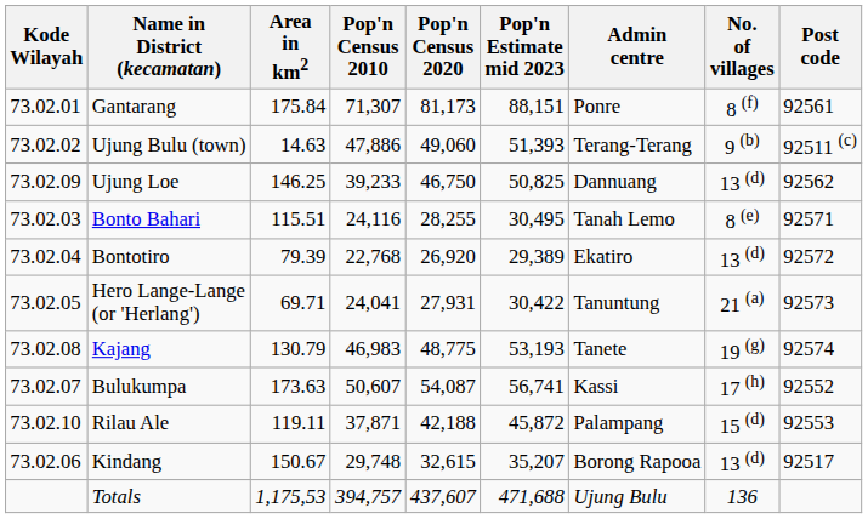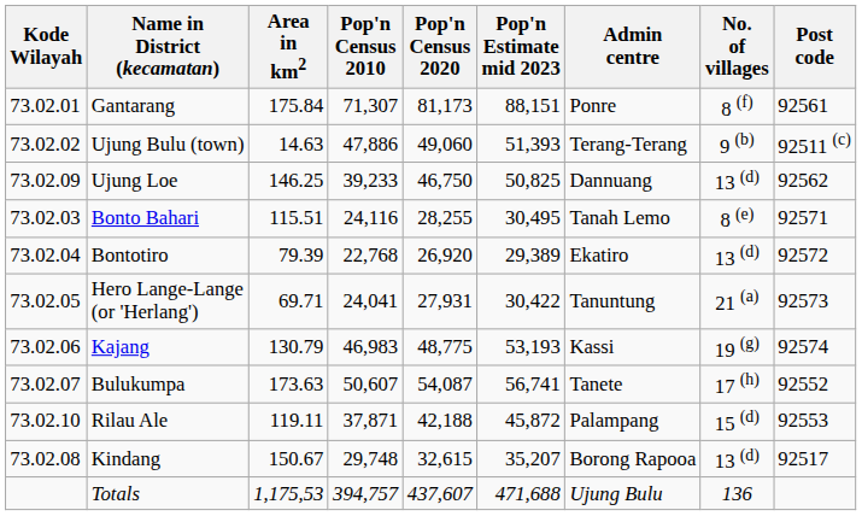Kajang | Kode Wilayah: 73.02.08 -> 73.02.06
Kajang | Admin centre: Tanete -> Kassi
Bulukumpa | Admin centre: Kassi -> Tanete
Kindang | Kode Wilayah: 73.02.06 -> 73.02.08
